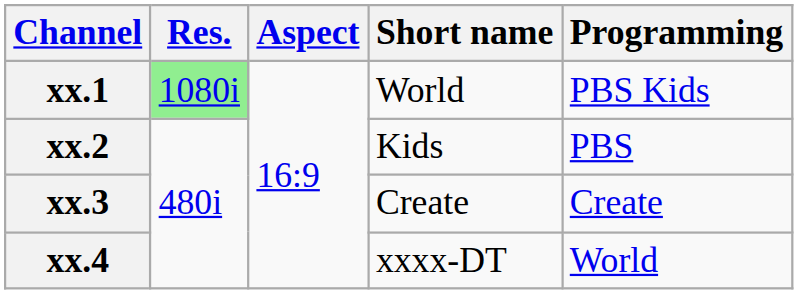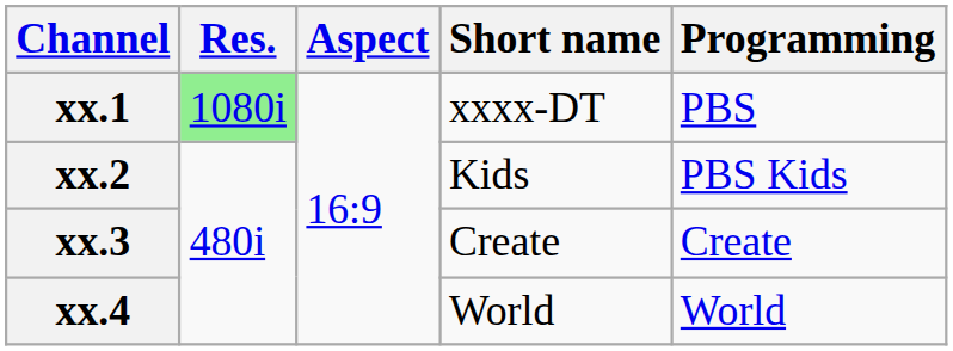xx.1 | Short name: World -> xxxx-DT
xx.1 | Programming: PBS Kids -> PBS
xx.2 | Programming: PBS -> PBS Kids
xx.4 | Short name: xxxx-DT -> World
